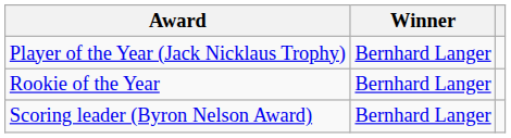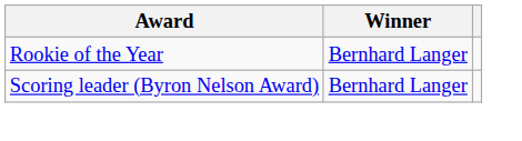- row: Player of the Year (Jack Nicklaus Trophy) | Bernhard Langer
